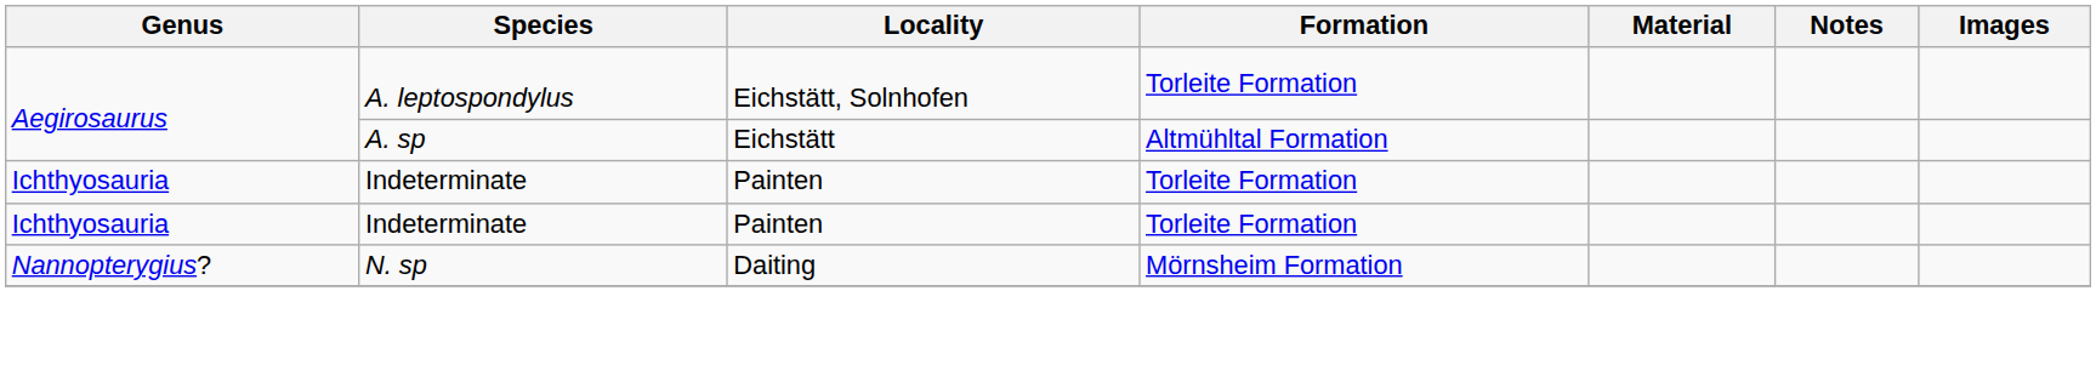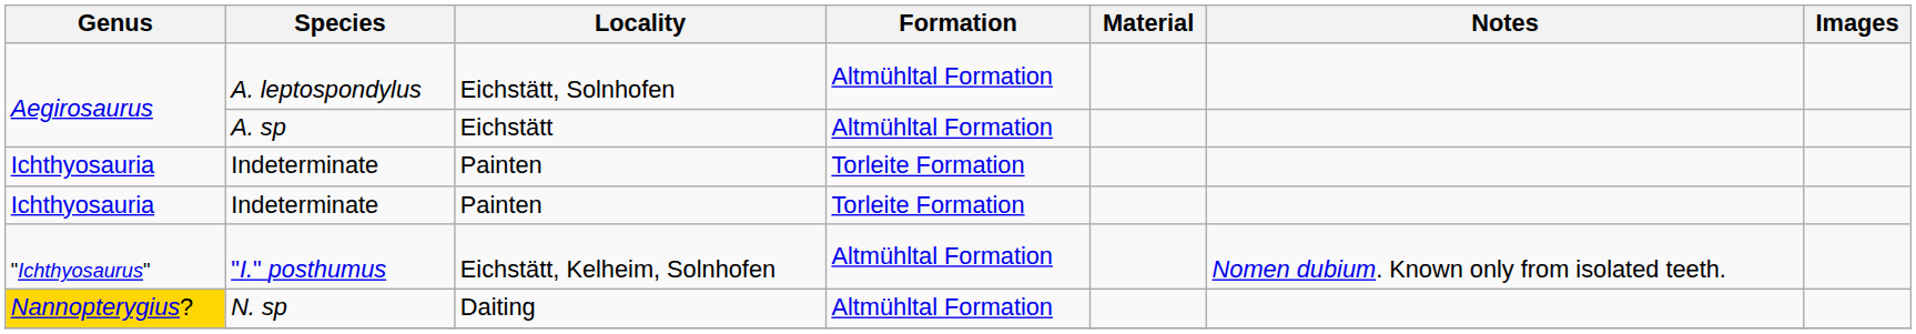A. leptospondylus | Formation: Torleite Formation -> Altmühltal Formation
+ row: "Ichthyosaurus" | "I." posthumus | Eichstätt, Kelheim, Solnhofen | Altmühltal Formation | Nomen dubium. Known only from isolated teeth.
N. sp | Genus: no background -> gold background
N. sp | Formation: Mörnsheim Formation -> Altmühltal Formation
